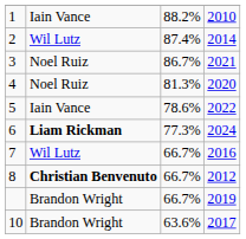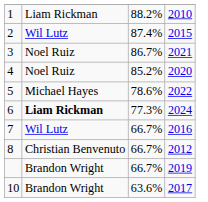1 | column 2: Iain Vance -> Liam Rickman
2 | column 4: 2014 -> 2015
4 | column 3: 81.3% -> 85.2%
5 | column 2: Iain Vance -> Michael Hayes
8 | column 2: bold -> normal
